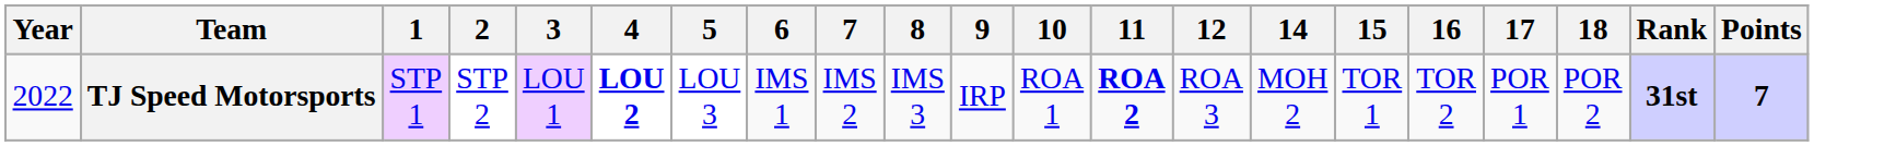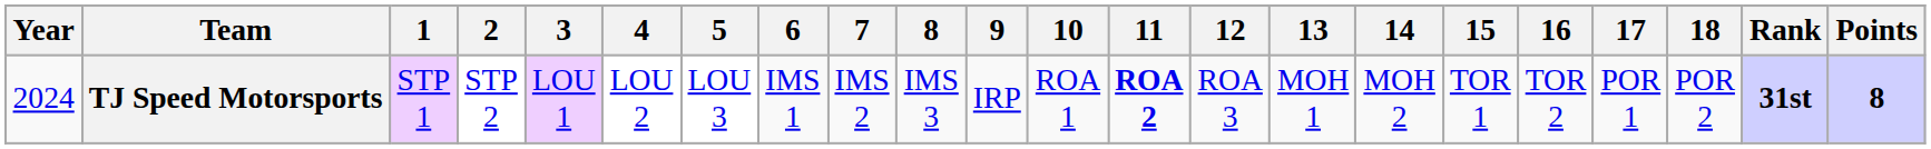+ column: 13 | MOH 1
TJ Speed Motorsports | Year: 2022 -> 2024
TJ Speed Motorsports | 4: bold -> normal
TJ Speed Motorsports | Points: 7 -> 8
